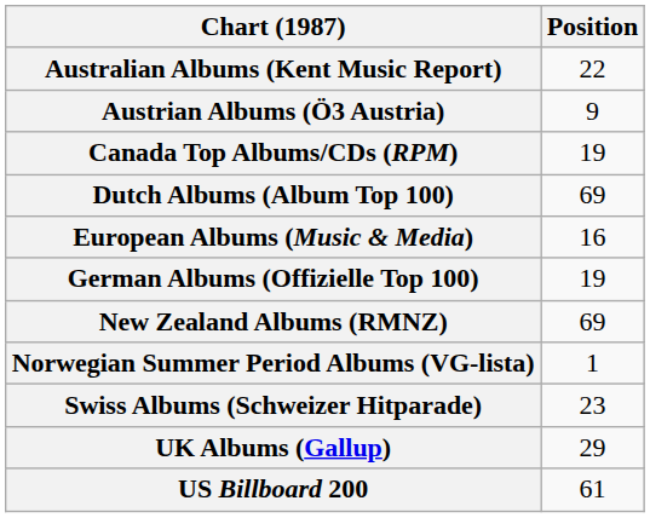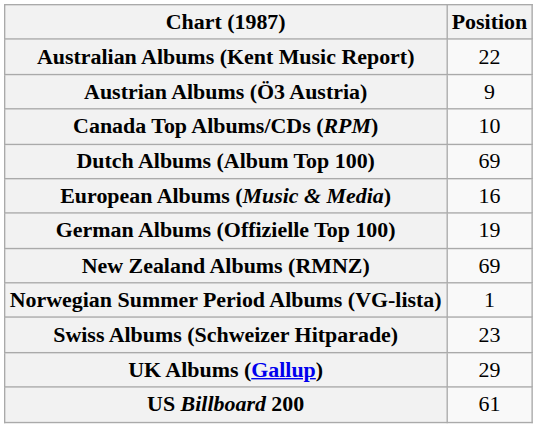Canada Top Albums/CDs (RPM) | Position: 19 -> 10
